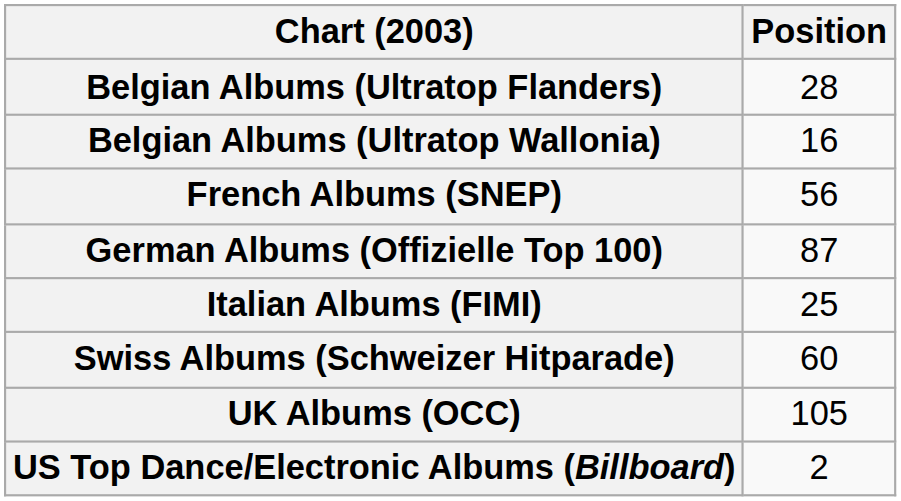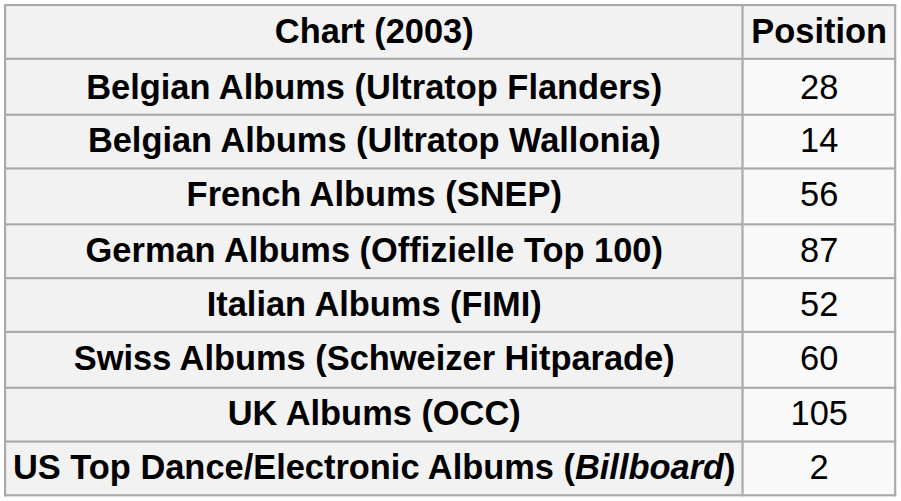Belgian Albums (Ultratop Wallonia) | Position: 16 -> 14
Italian Albums (FIMI) | Position: 25 -> 52
